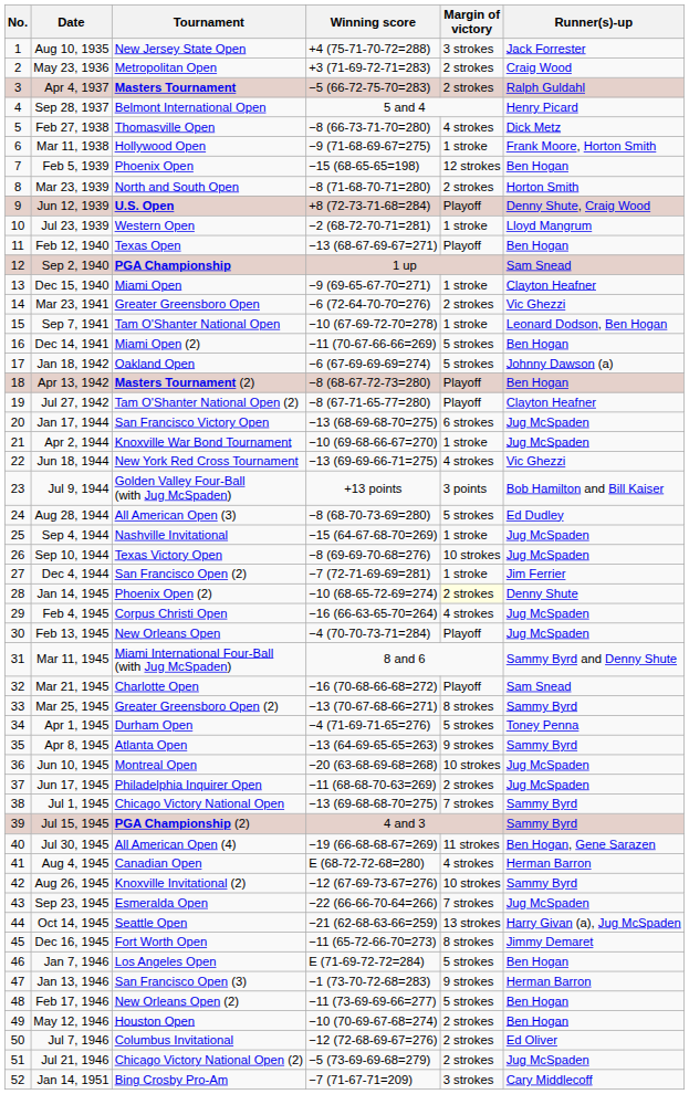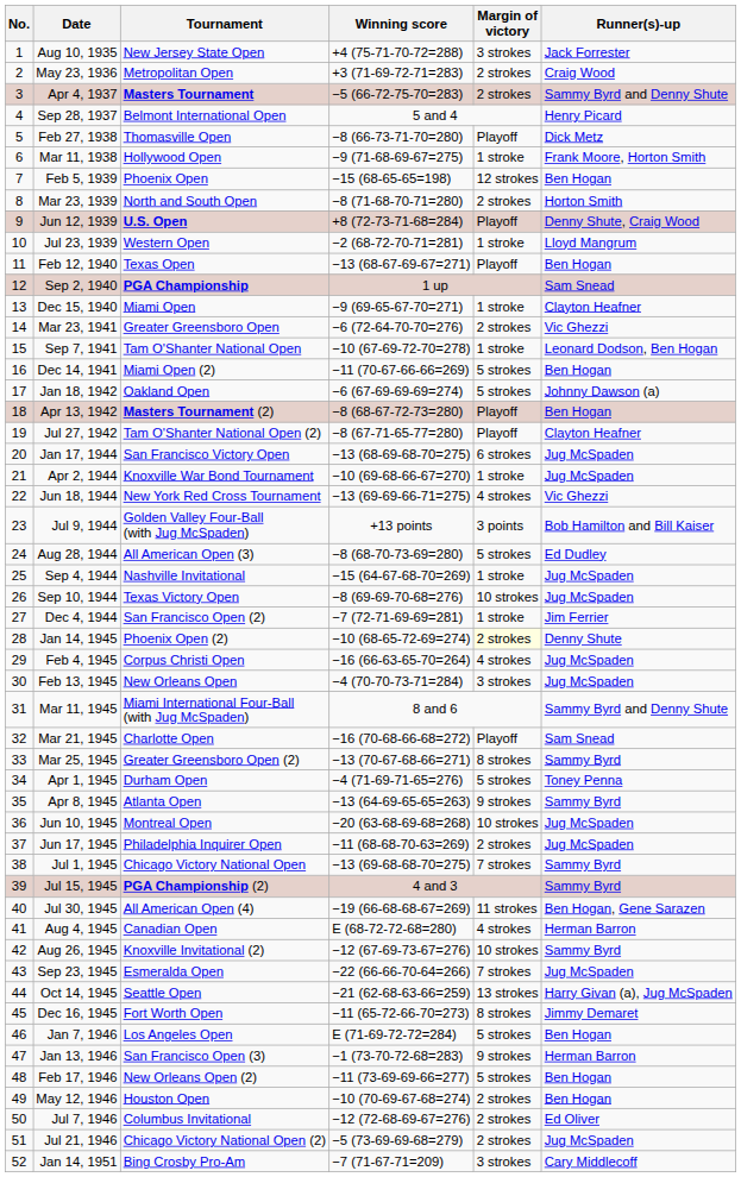Apr 4, 1937 | Runner(s)-up: Ralph Guldahl -> Sammy Byrd and Denny Shute
Feb 27, 1938 | Margin of victory: 4 strokes -> Playoff
Feb 13, 1945 | Margin of victory: Playoff -> 3 strokes
